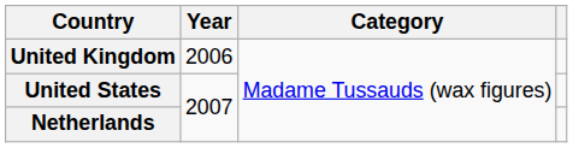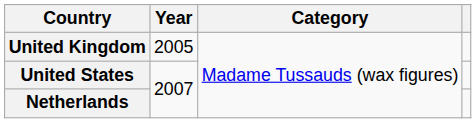United Kingdom | Year: 2006 -> 2005
